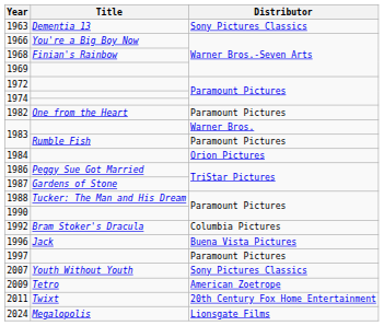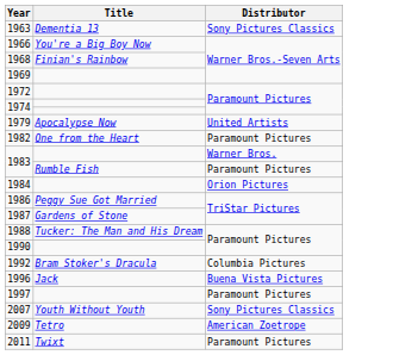+ row: 1979 | Apocalypse Now | United Artists
2011 | Distributor: 20th Century Fox Home Entertainment -> Paramount Pictures
- row: 2024 | Megalopolis | Lionsgate Films
